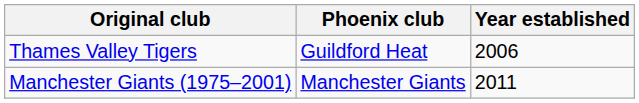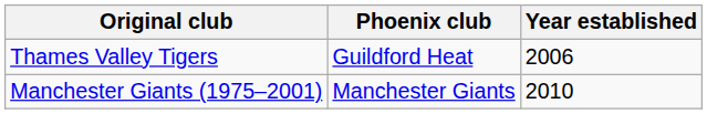Manchester Giants (1975–2001) | Year established: 2011 -> 2010
